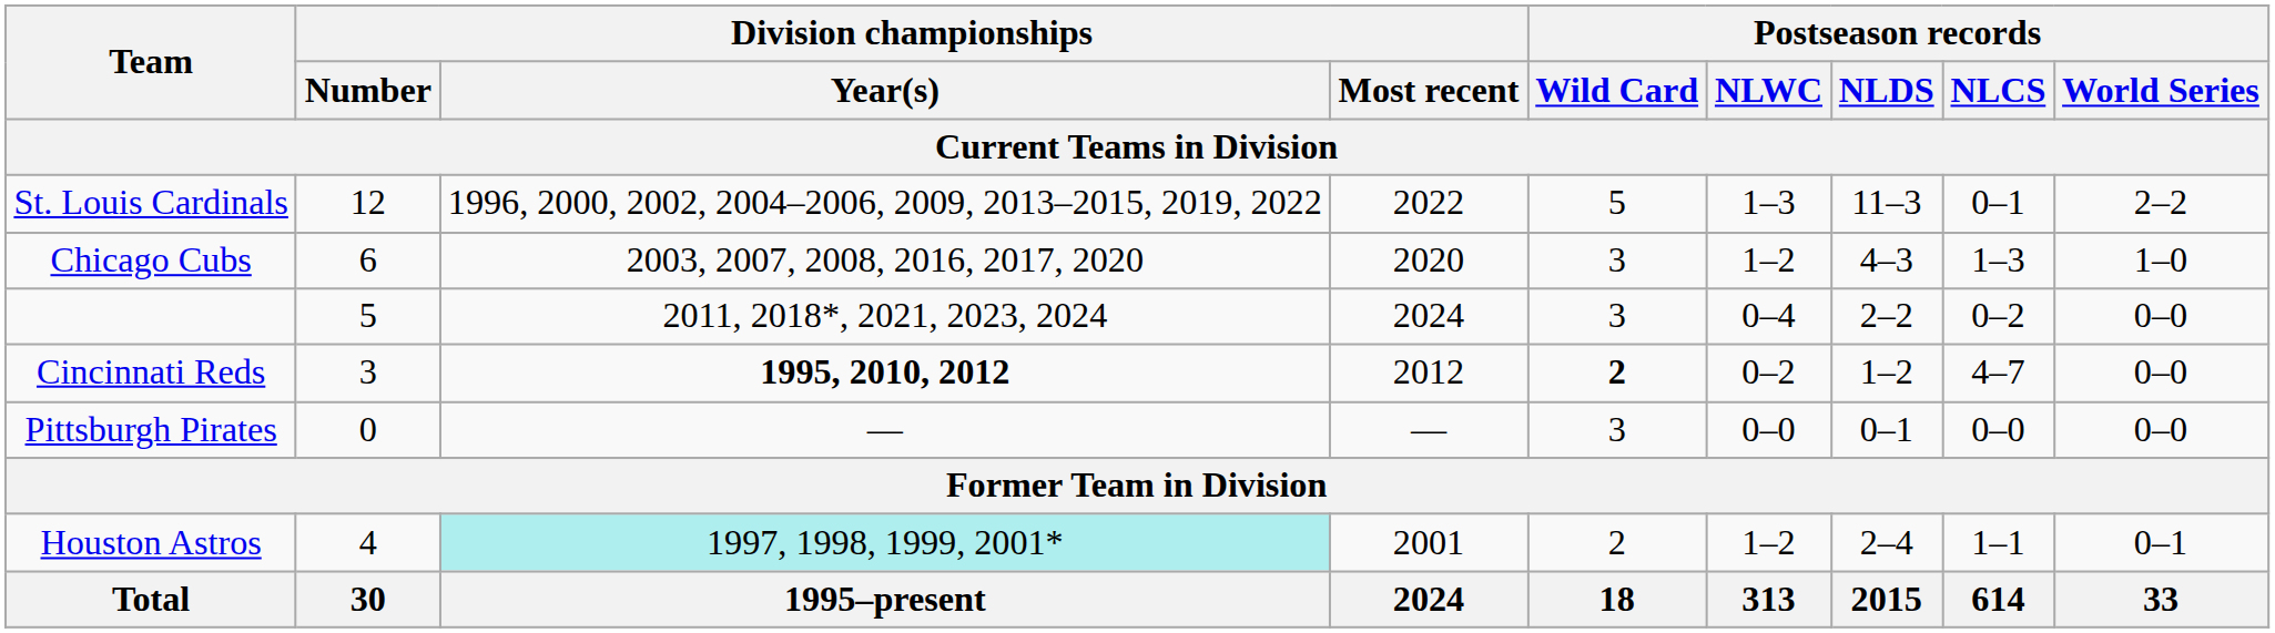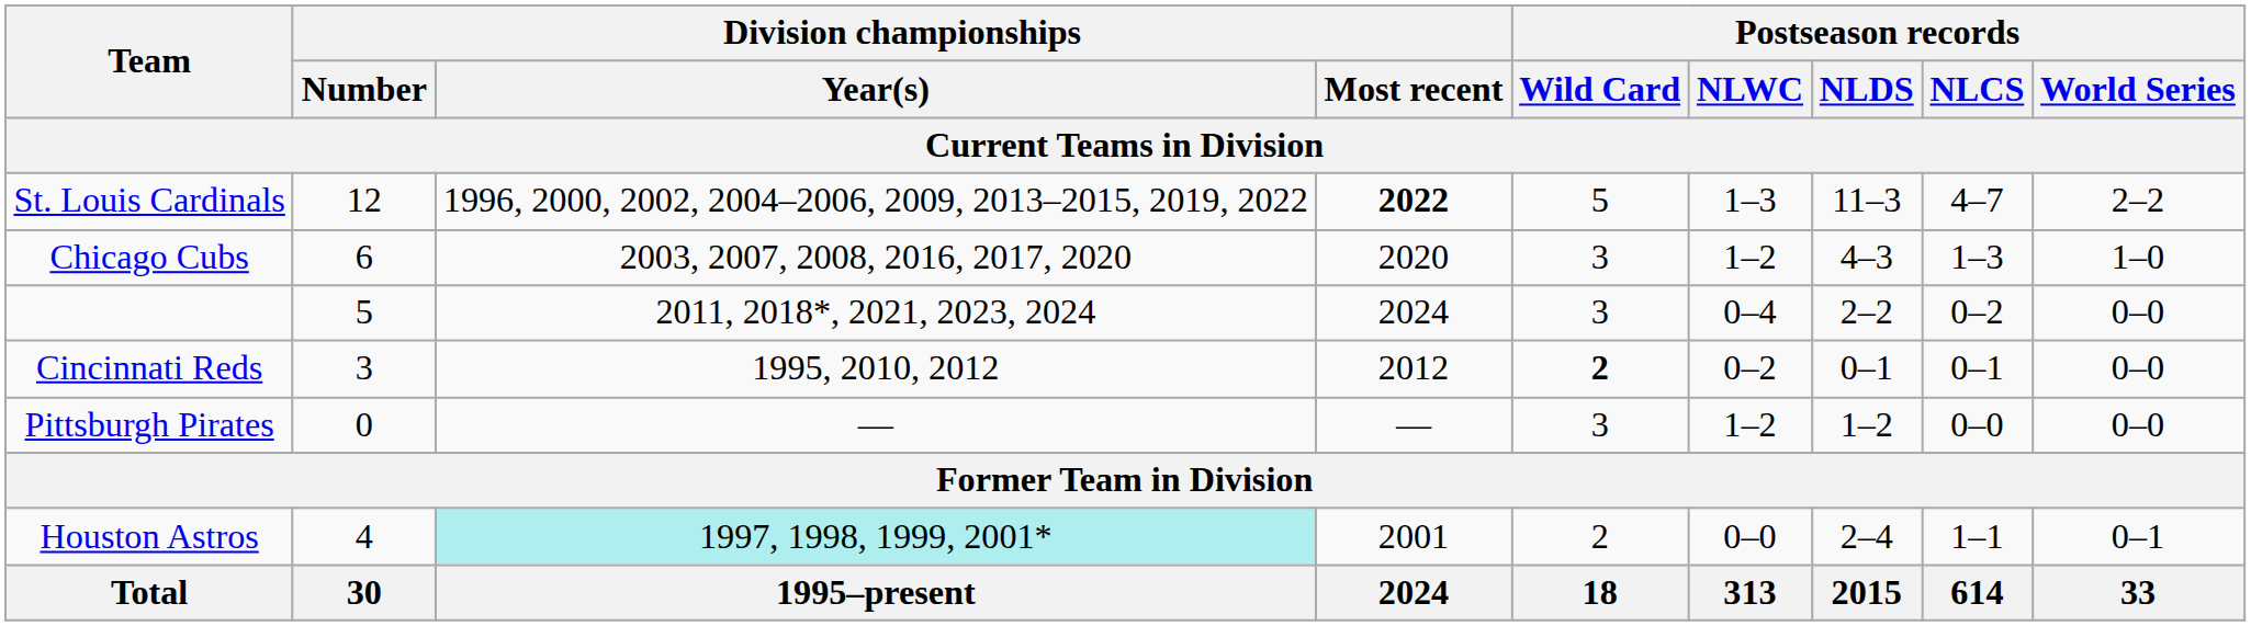St. Louis Cardinals | Division championships / Most recent: normal -> bold
St. Louis Cardinals | Postseason records / NLCS: 0–1 -> 4–7
Cincinnati Reds | Division championships / Year(s): bold -> normal
Cincinnati Reds | Postseason records / NLDS: 1–2 -> 0–1
Cincinnati Reds | Postseason records / NLCS: 4–7 -> 0–1
Pittsburgh Pirates | Postseason records / NLWC: 0–0 -> 1–2
Pittsburgh Pirates | Postseason records / NLDS: 0–1 -> 1–2
Houston Astros | Postseason records / NLWC: 1–2 -> 0–0
